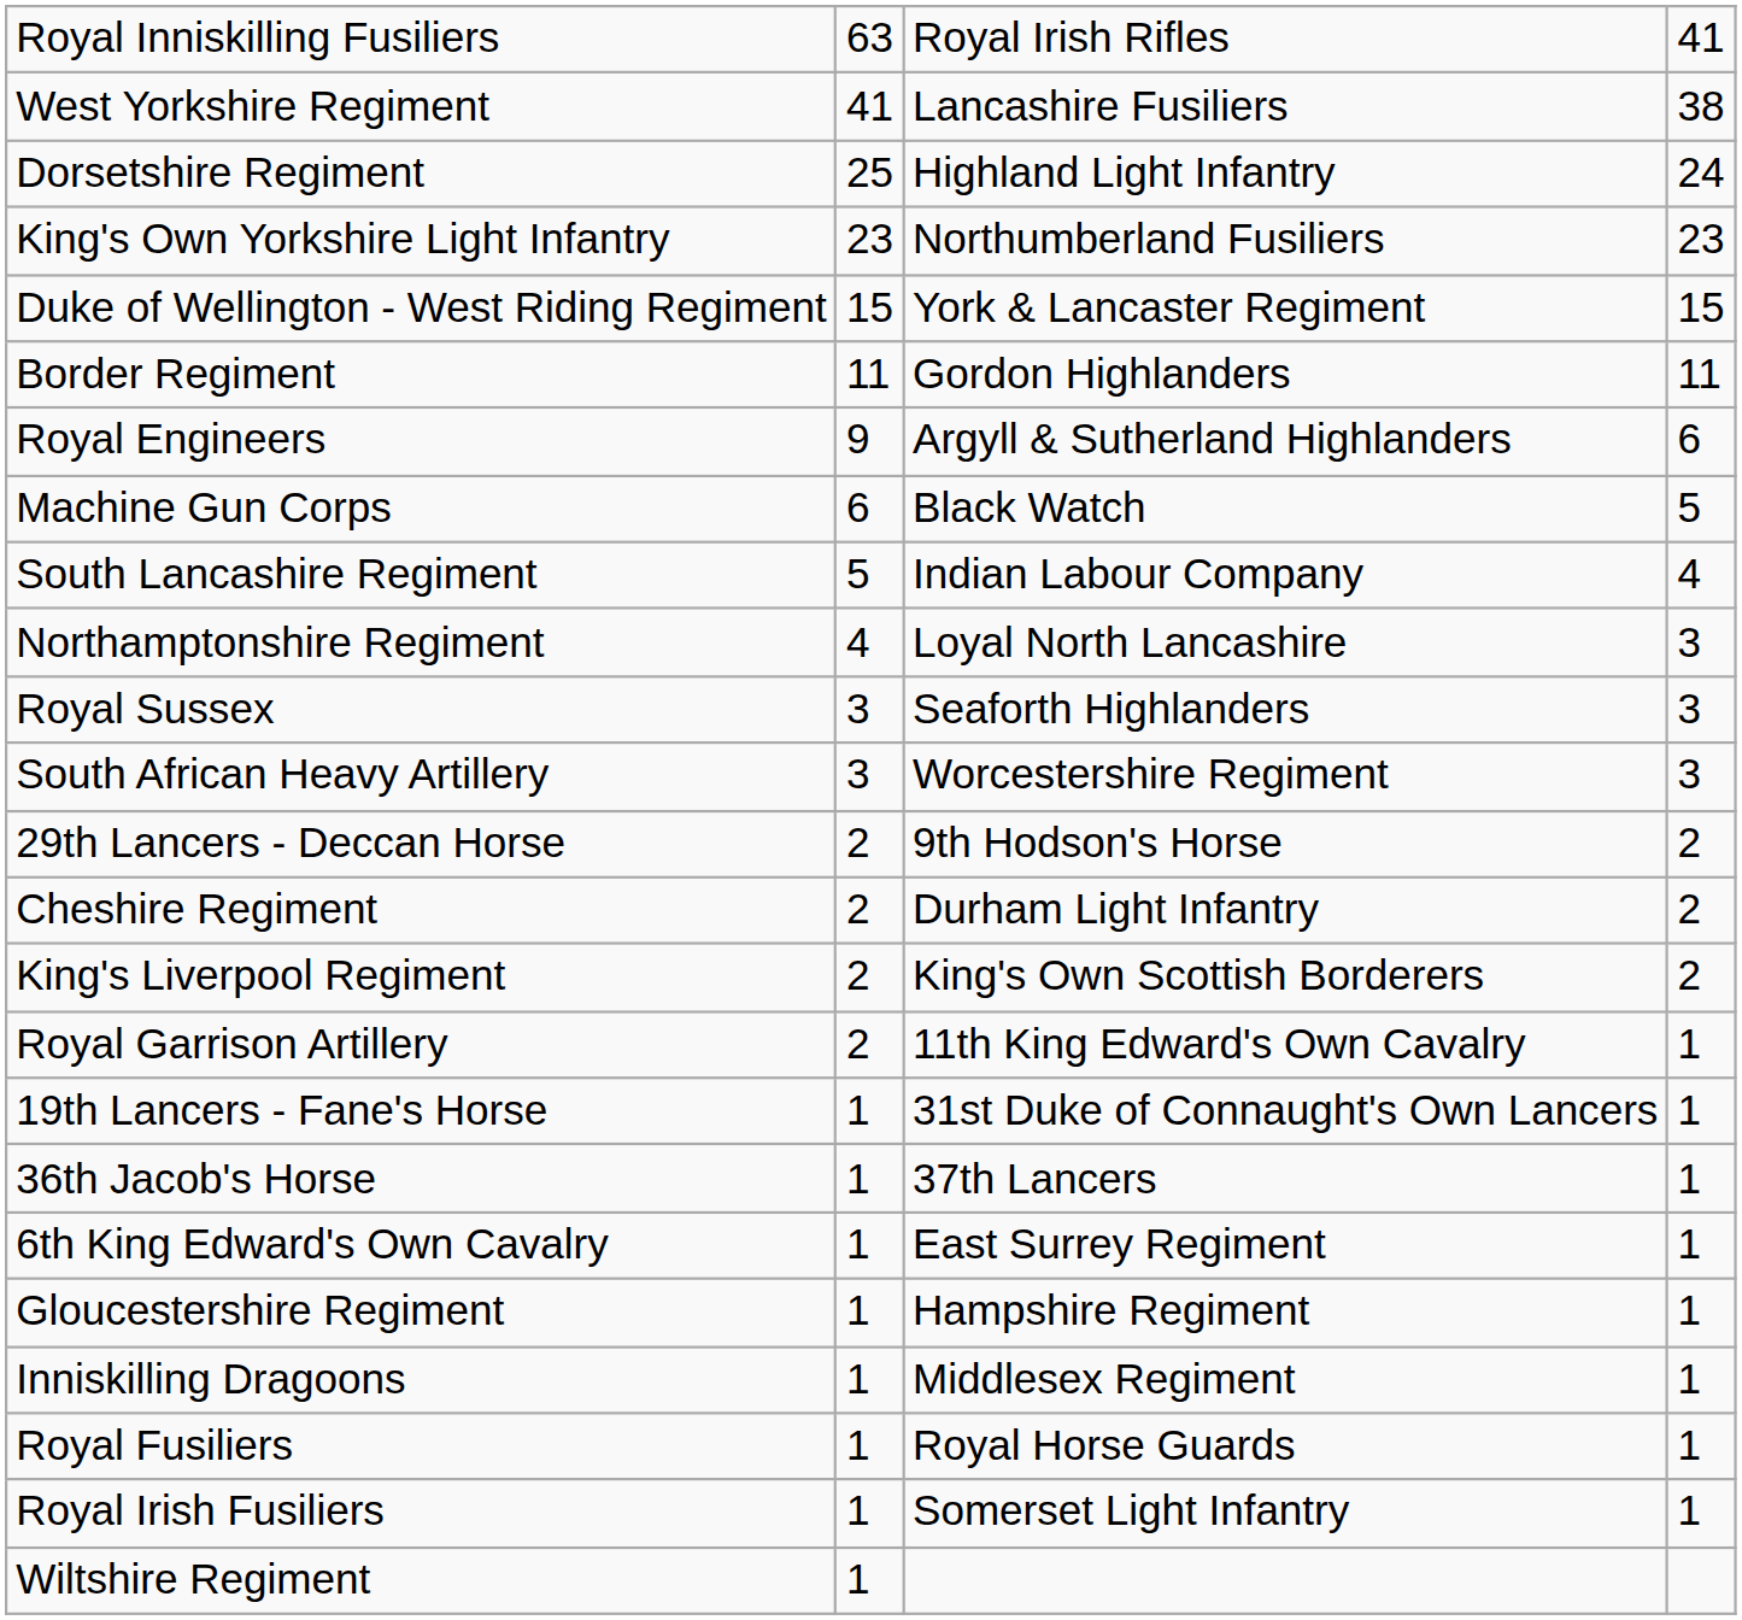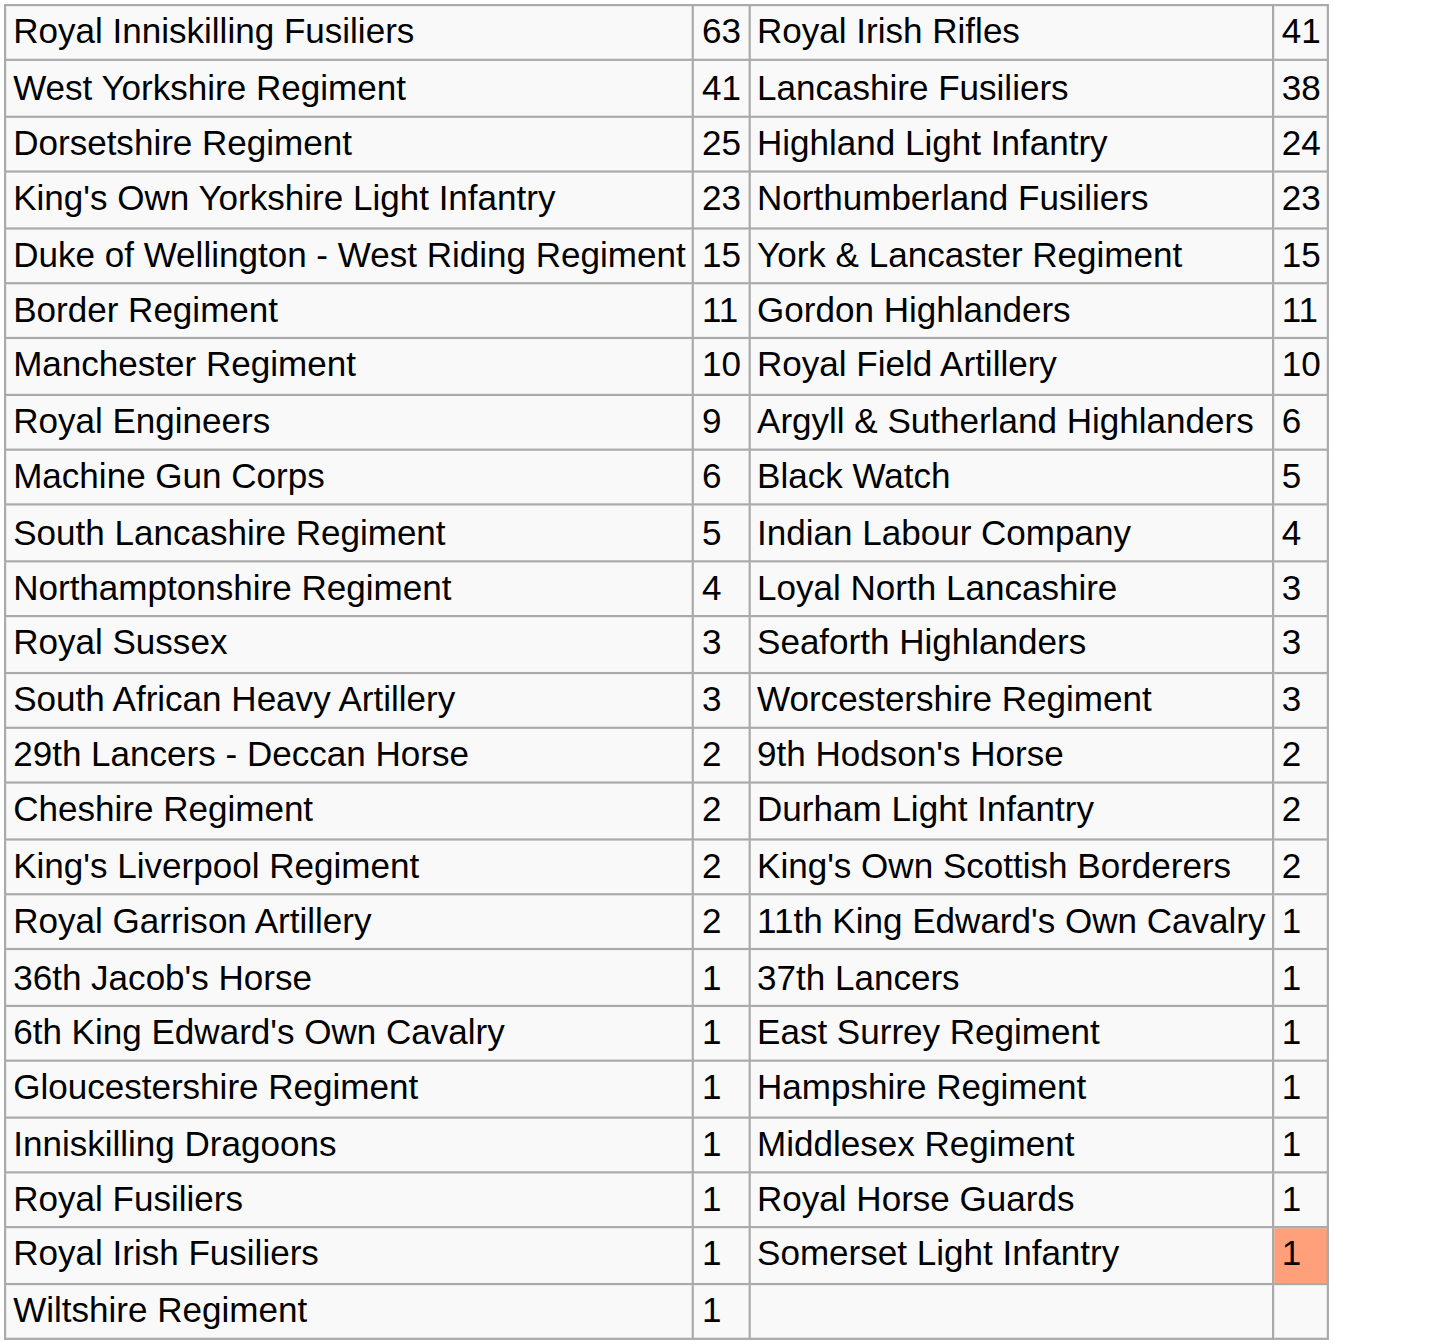+ row: Manchester Regiment | 10 | Royal Field Artillery | 10
- row: 19th Lancers - Fane's Horse | 1 | 31st Duke of Connaught's Own Lancers | 1
Royal Irish Fusiliers | column 4: no background -> lightsalmon background
